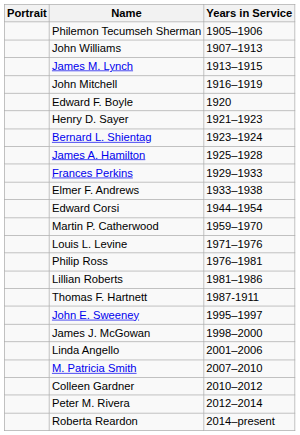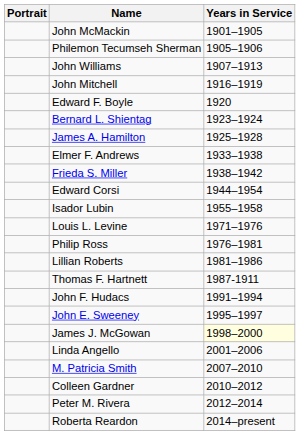+ row: John McMackin | 1901–1905
- row: James M. Lynch | 1913–1915
- row: Henry D. Sayer | 1921–1923
- row: Frances Perkins | 1929–1933
+ row: Frieda S. Miller | 1938–1942
+ row: Isador Lubin | 1955–1958
- row: Martin P. Catherwood | 1959–1970
+ row: John F. Hudacs | 1991–1994
James J. McGowan | Years in Service: no background -> lightyellow background
